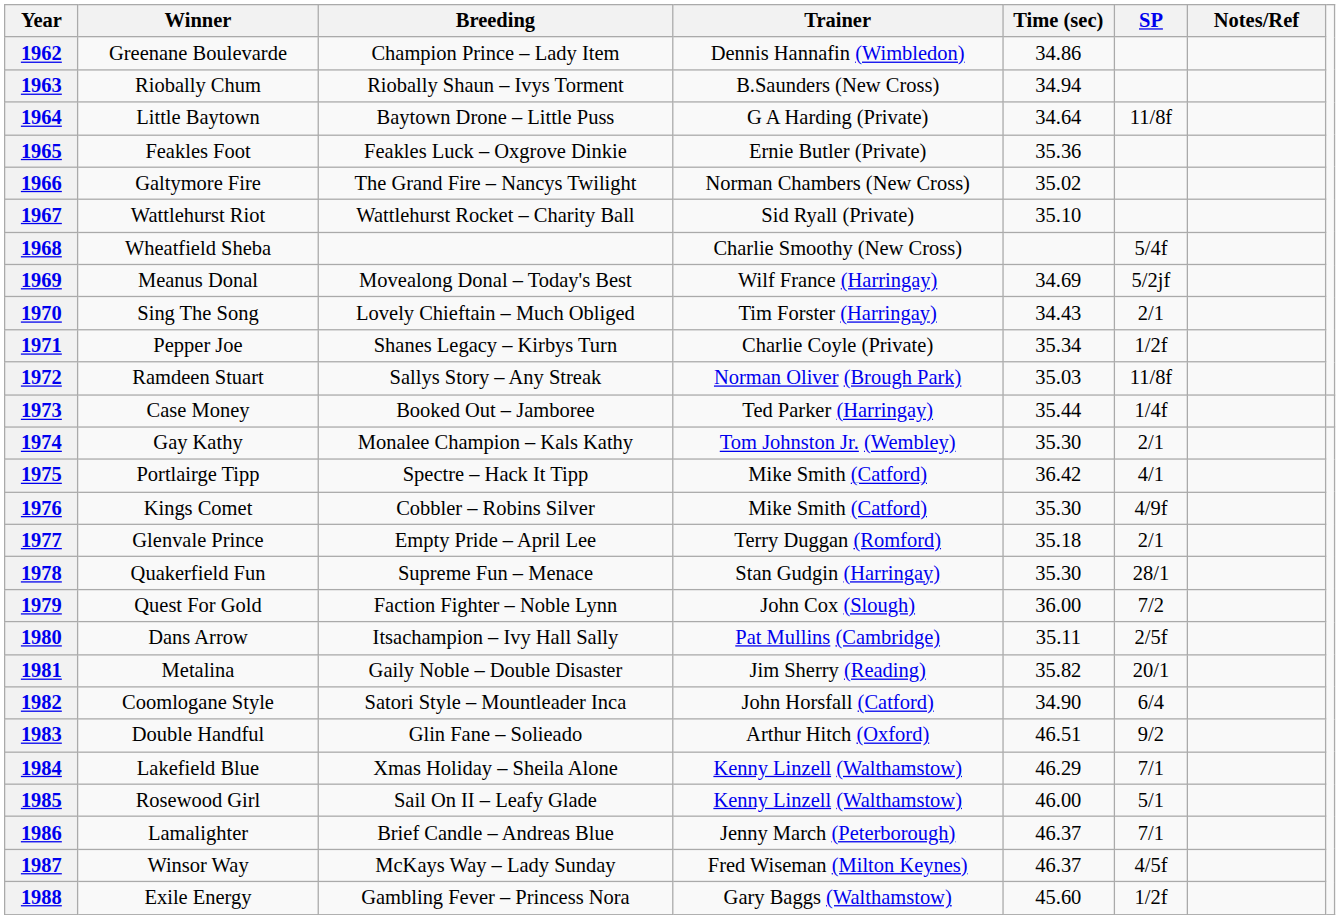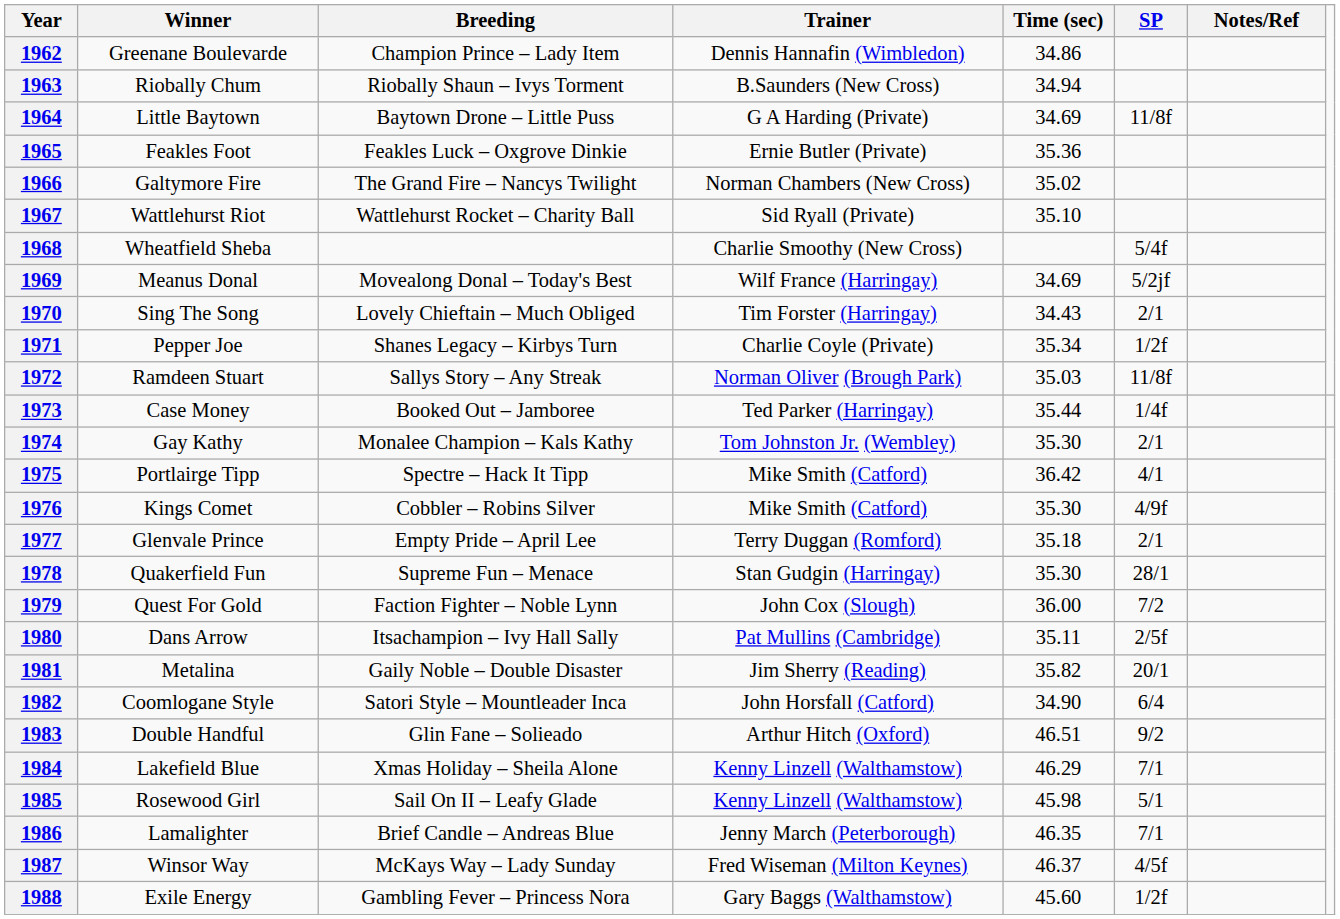1964 | Time (sec): 34.64 -> 34.69
1985 | Time (sec): 46.00 -> 45.98
1986 | Time (sec): 46.37 -> 46.35
